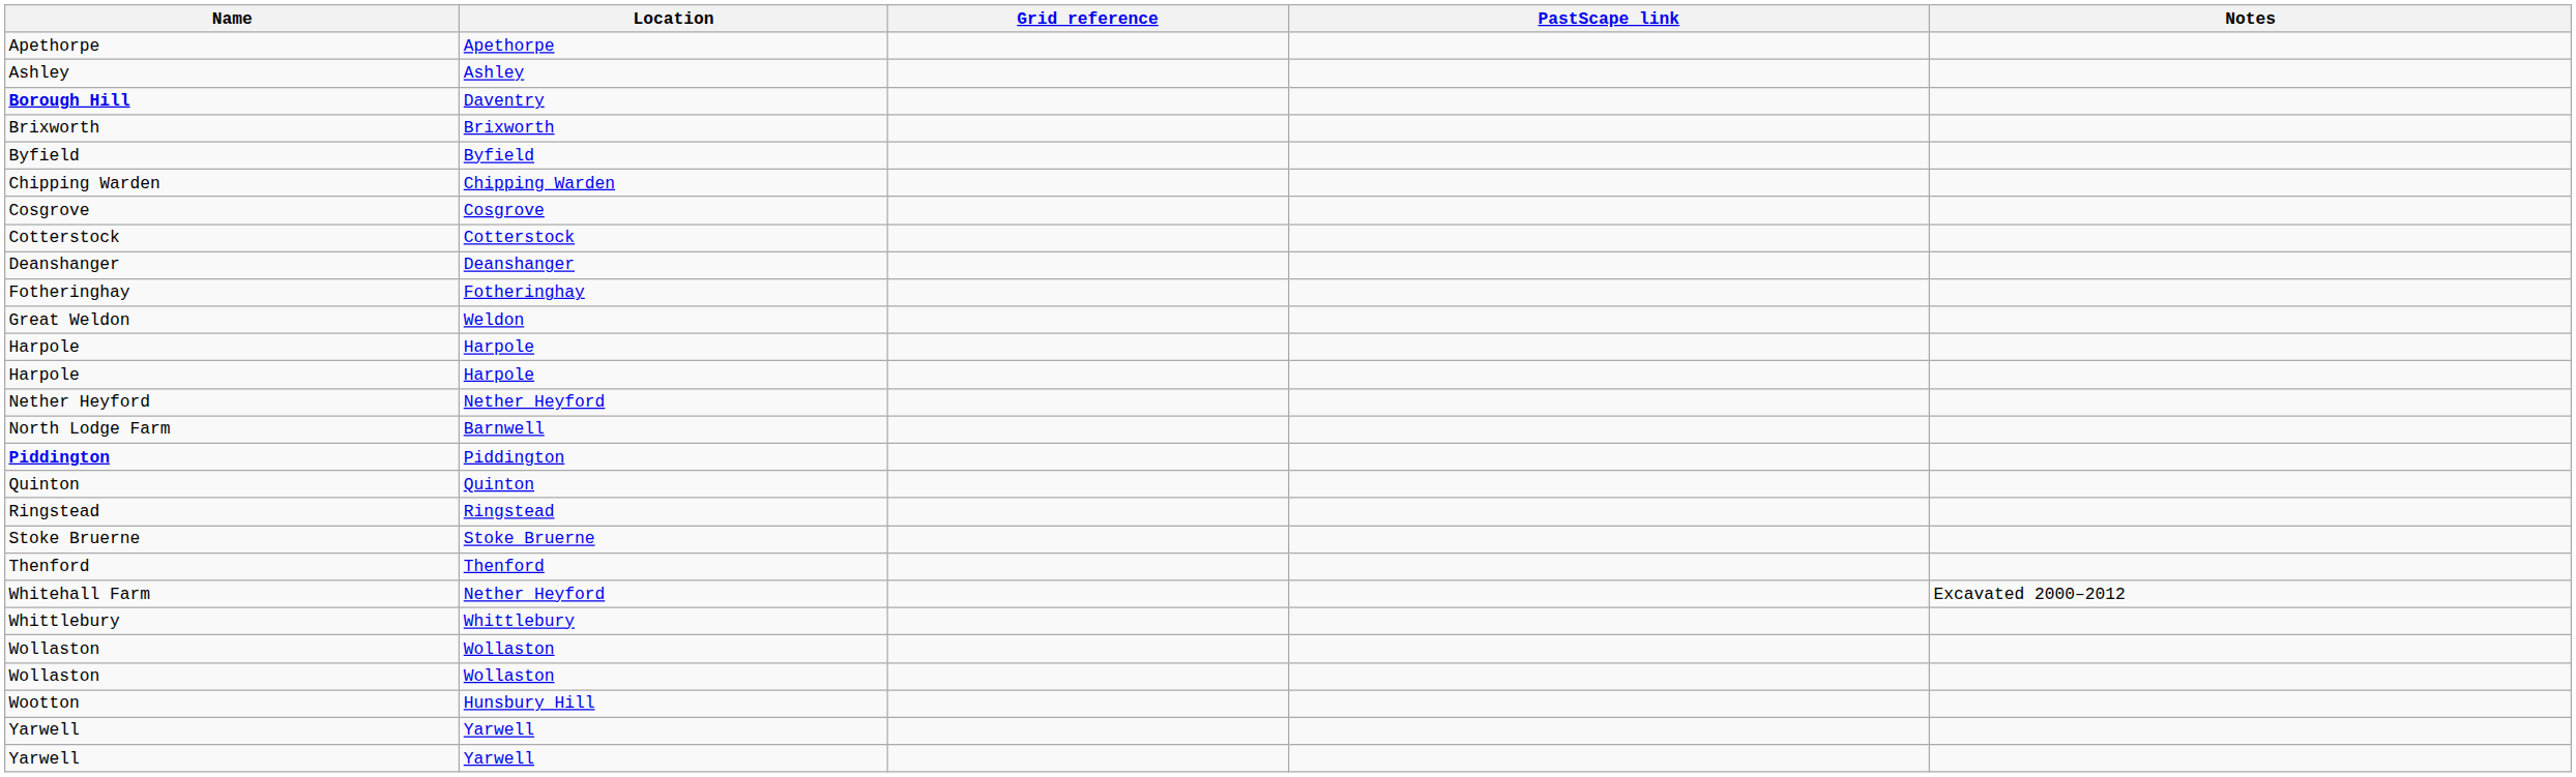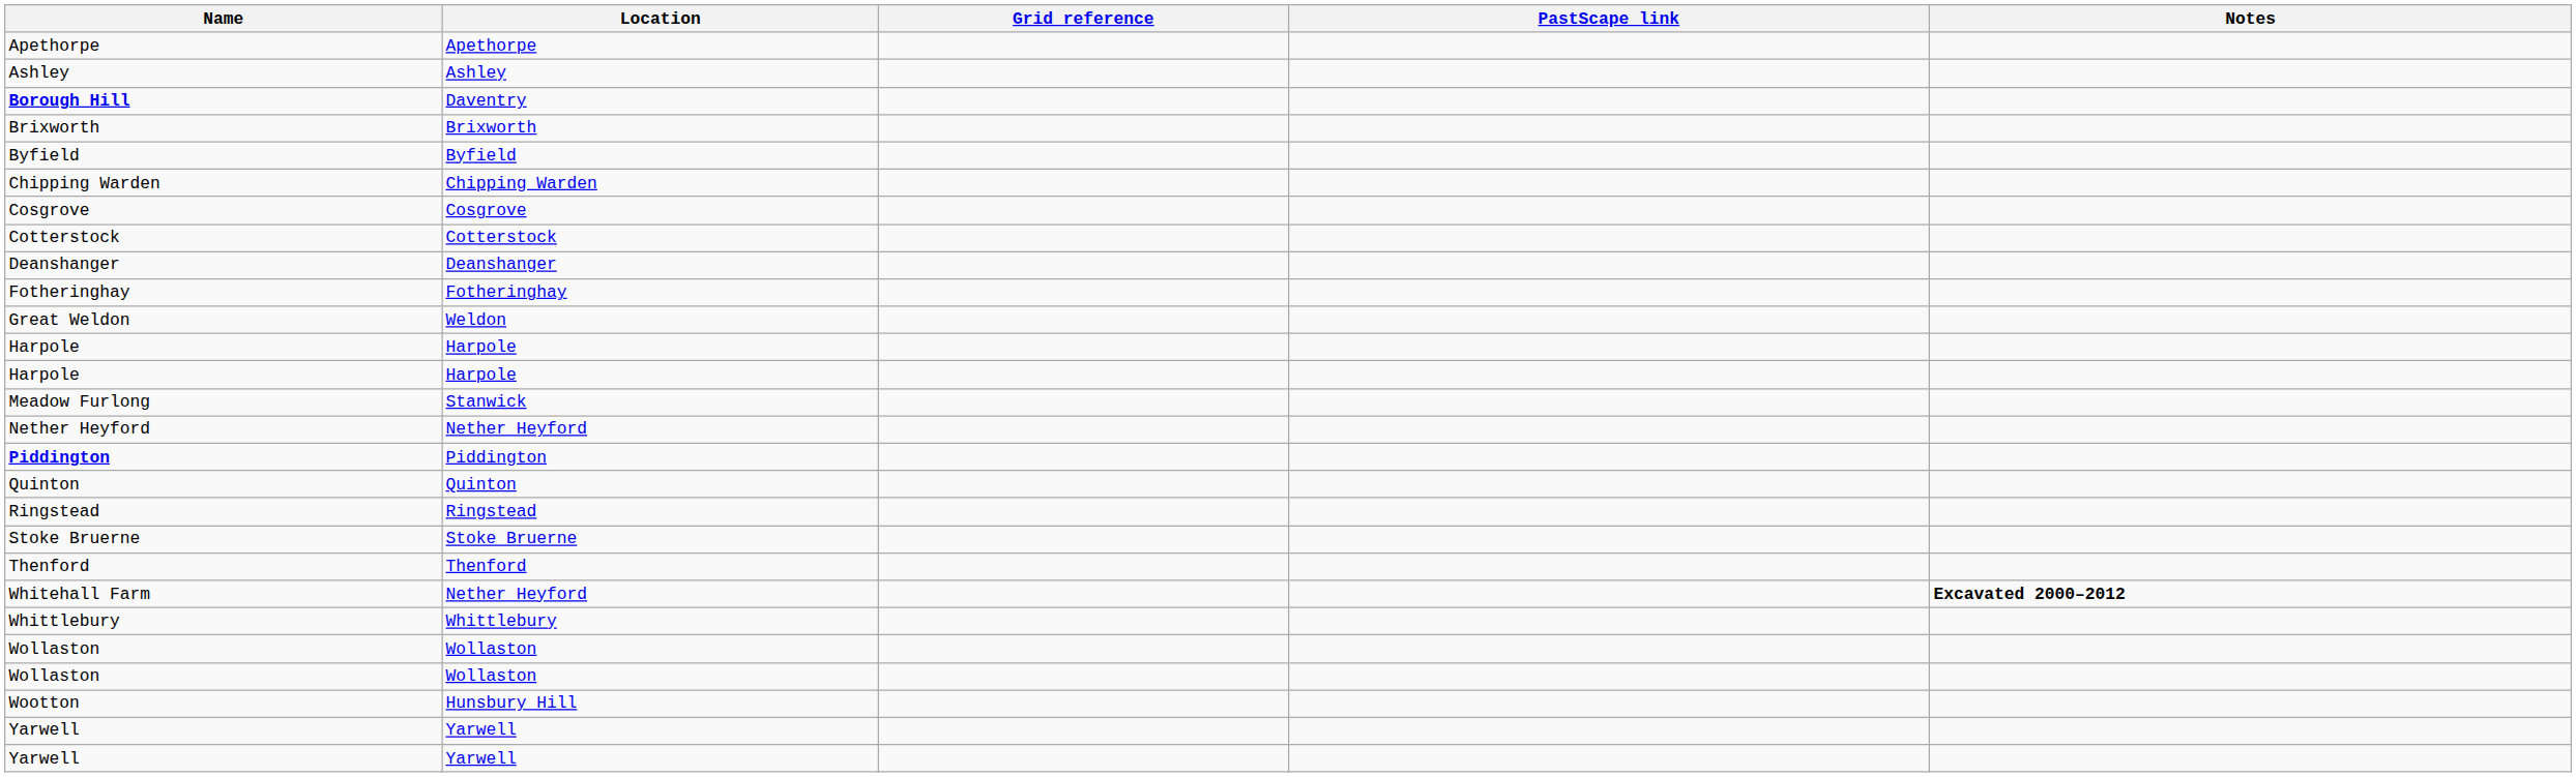+ row: Meadow Furlong | Stanwick
- row: North Lodge Farm | Barnwell
Whitehall Farm | Notes: normal -> bold
